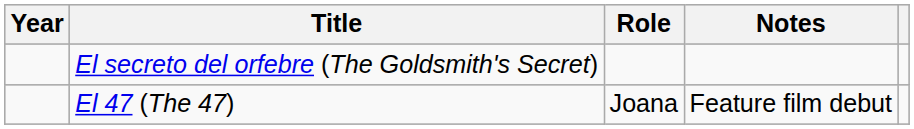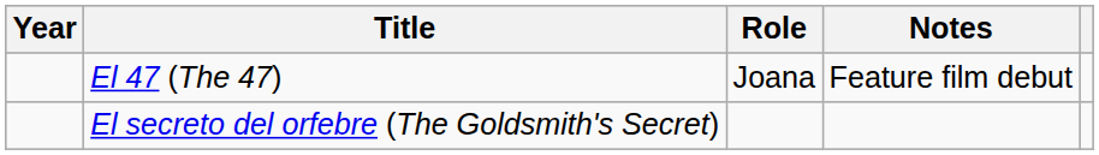rows swapped: El 47 (The 47) <-> El secreto del orfebre (The Goldsmith's Secret)
